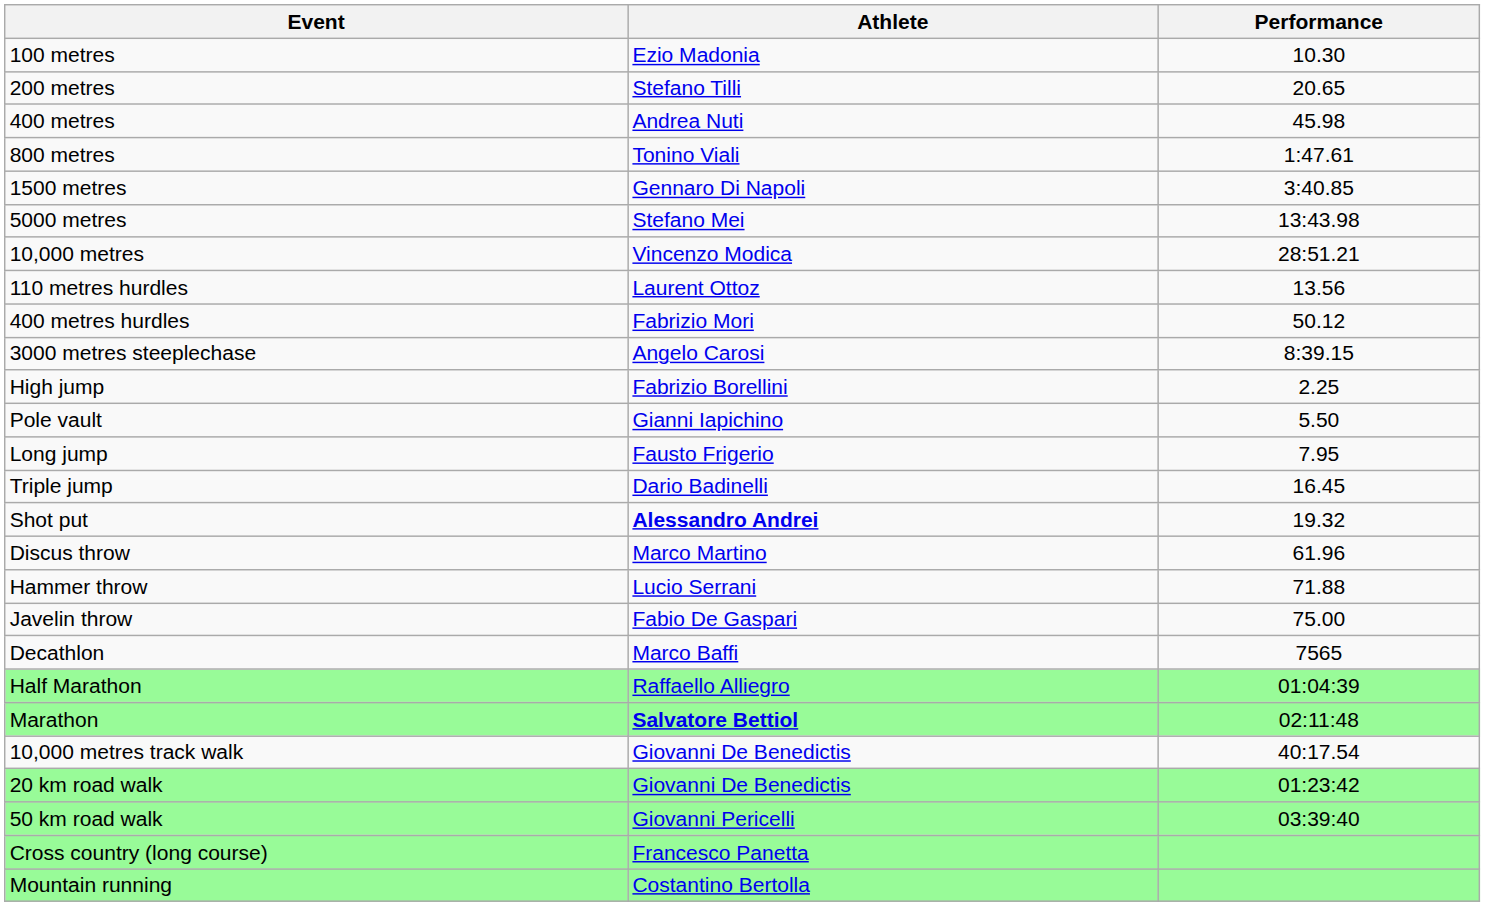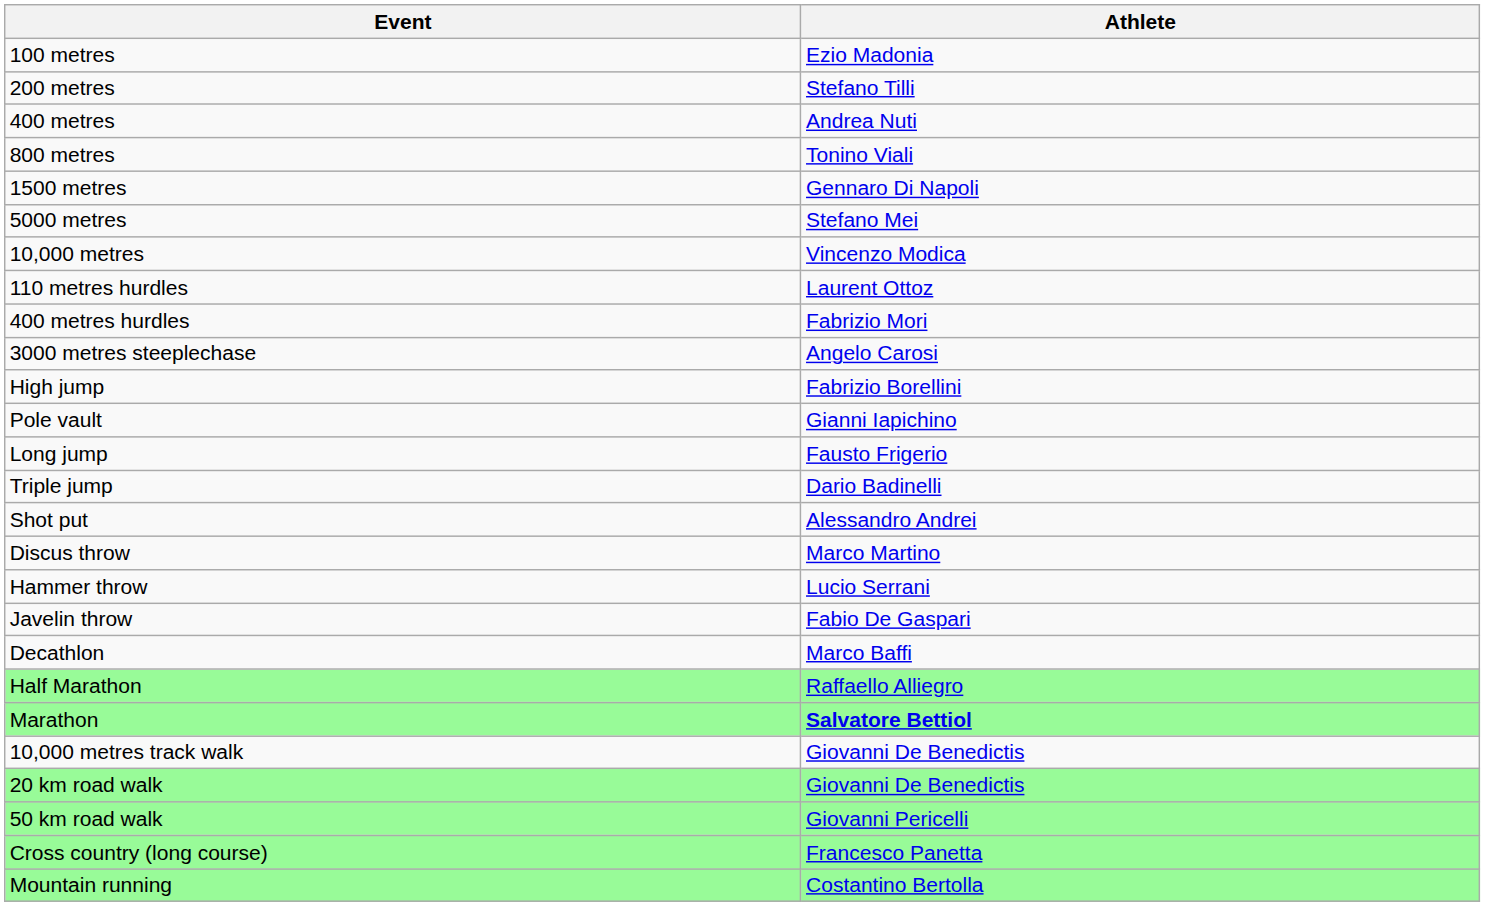- column: Performance | 10.30 | 20.65 | 45.98 | 1:47.61 | 3:40.85 | 13:43.98 | 28:51.21 | 13.56 | 50.12 | 8:39.15 | 2.25 | 5.50 | 7.95 | 16.45 | 19.32 | 61.96 | 71.88 | 75.00 | 7565 | 01:04:39 | 02:11:48 | 40:17.54 | 01:23:42 | 03:39:40
Shot put | Athlete: bold -> normal
